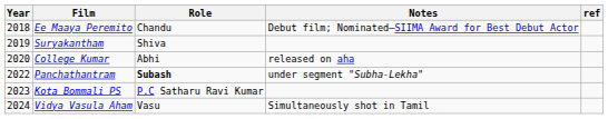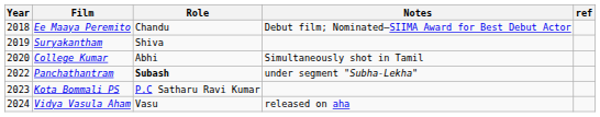College Kumar | Notes: released on aha -> Simultaneously shot in Tamil
Vidya Vasula Aham | Notes: Simultaneously shot in Tamil -> released on aha
